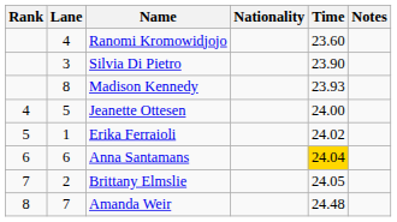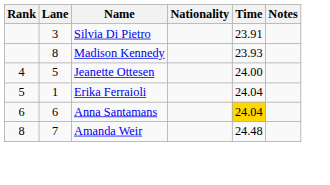- row: 4 | Ranomi Kromowidjojo | 23.60
Silvia Di Pietro | Time: 23.90 -> 23.91
Erika Ferraioli | Time: 24.02 -> 24.04
- row: 7 | 2 | Brittany Elmslie | 24.05
